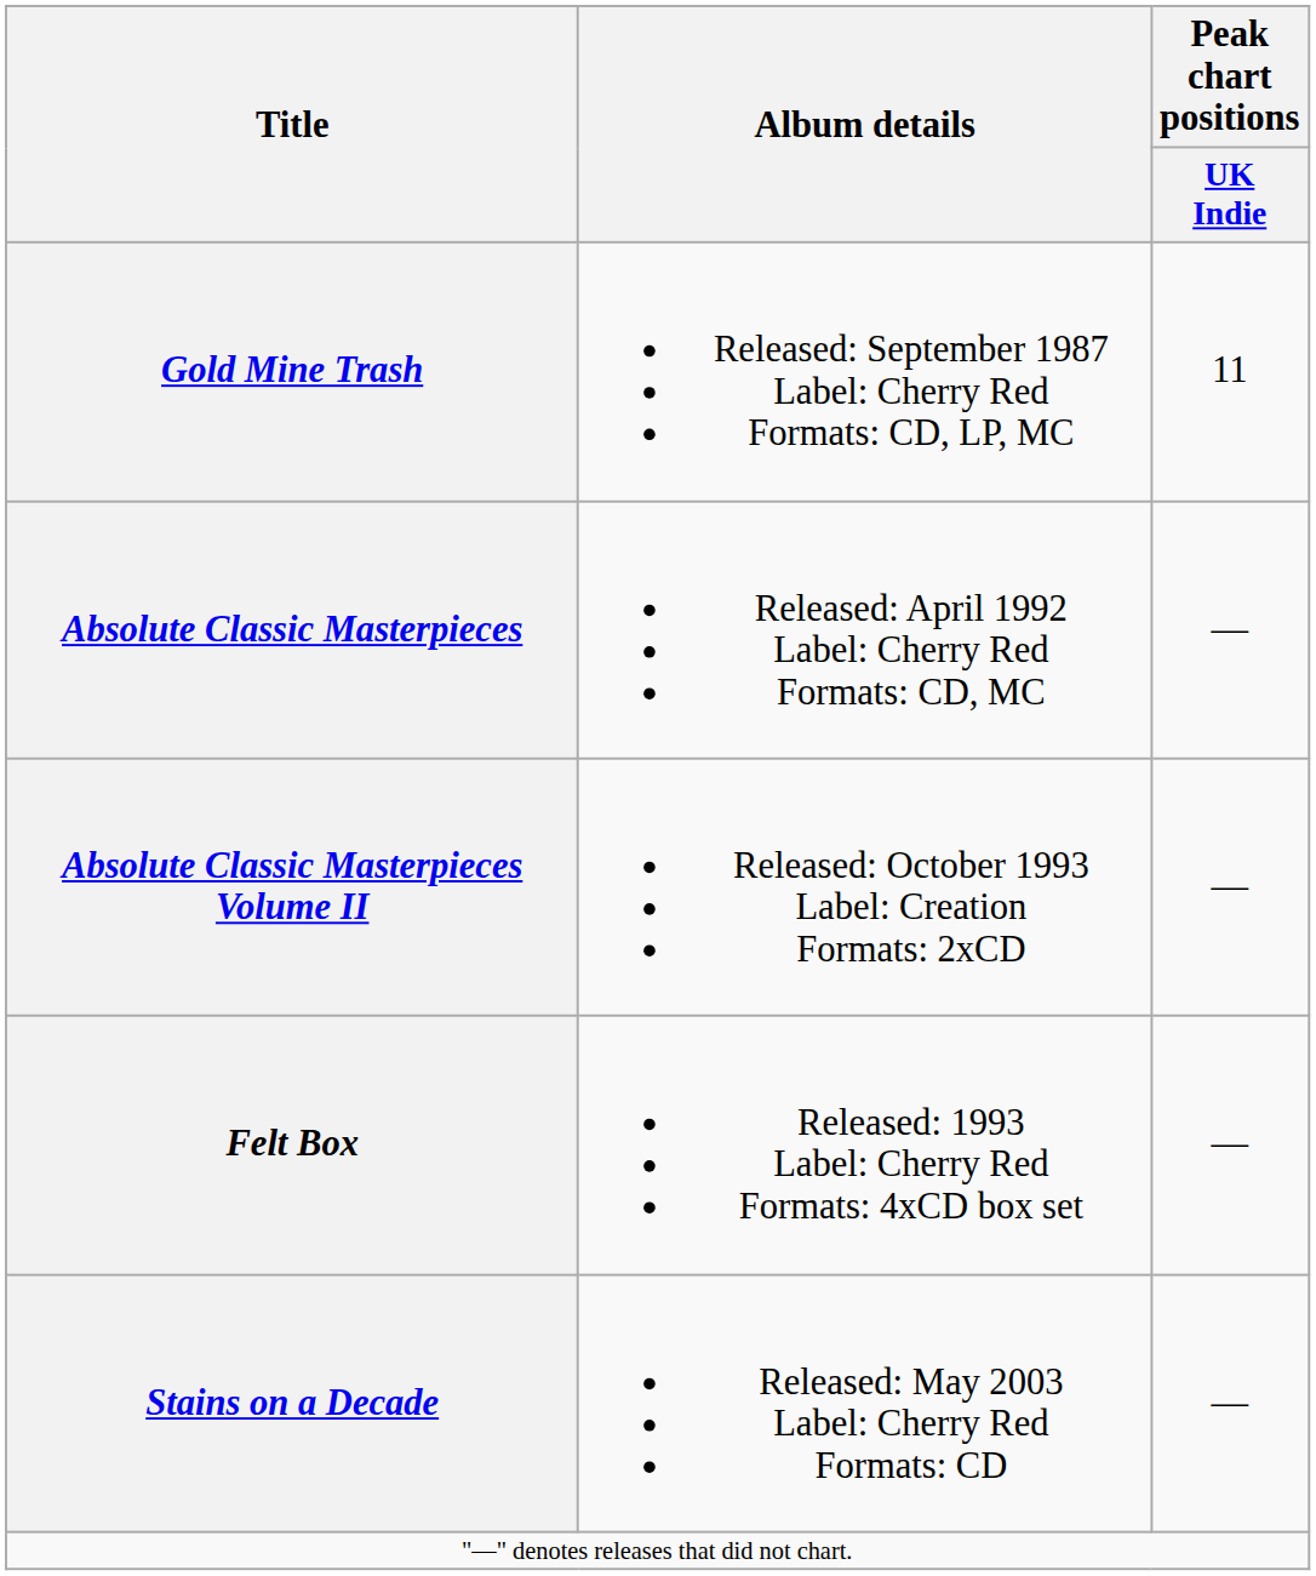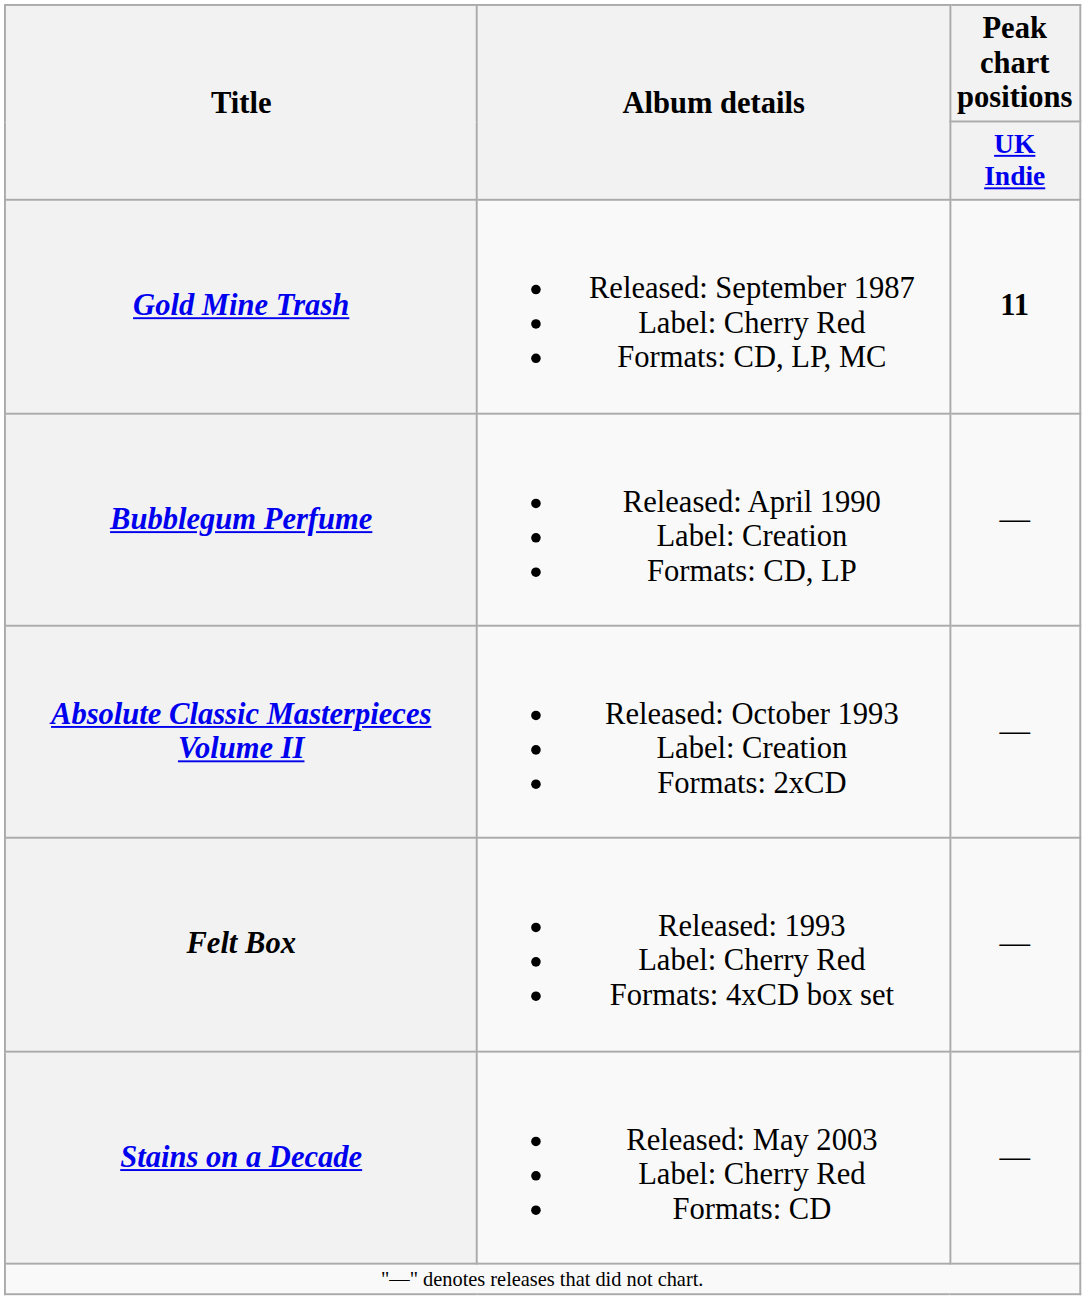Gold Mine Trash | Peak chart positions / UK Indie: normal -> bold
+ row: Bubblegum Perfume | Released: April 1990 Label: Creation Formats: CD, LP | —
- row: Absolute Classic Masterpieces | Released: April 1992 Label: Cherry Red Formats: CD, MC | —
